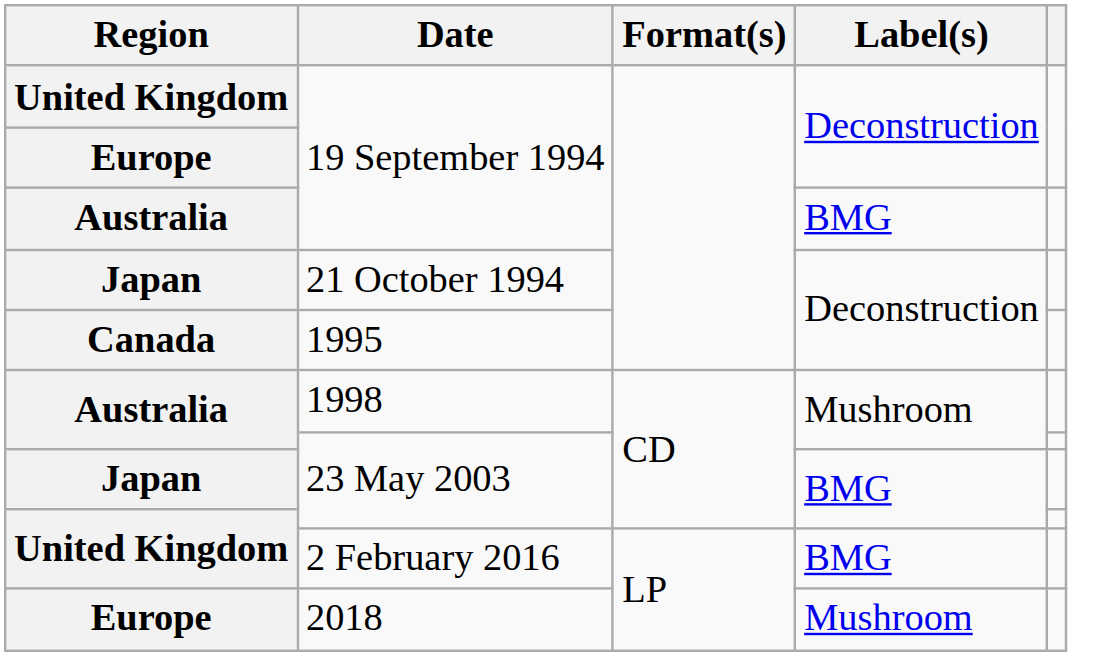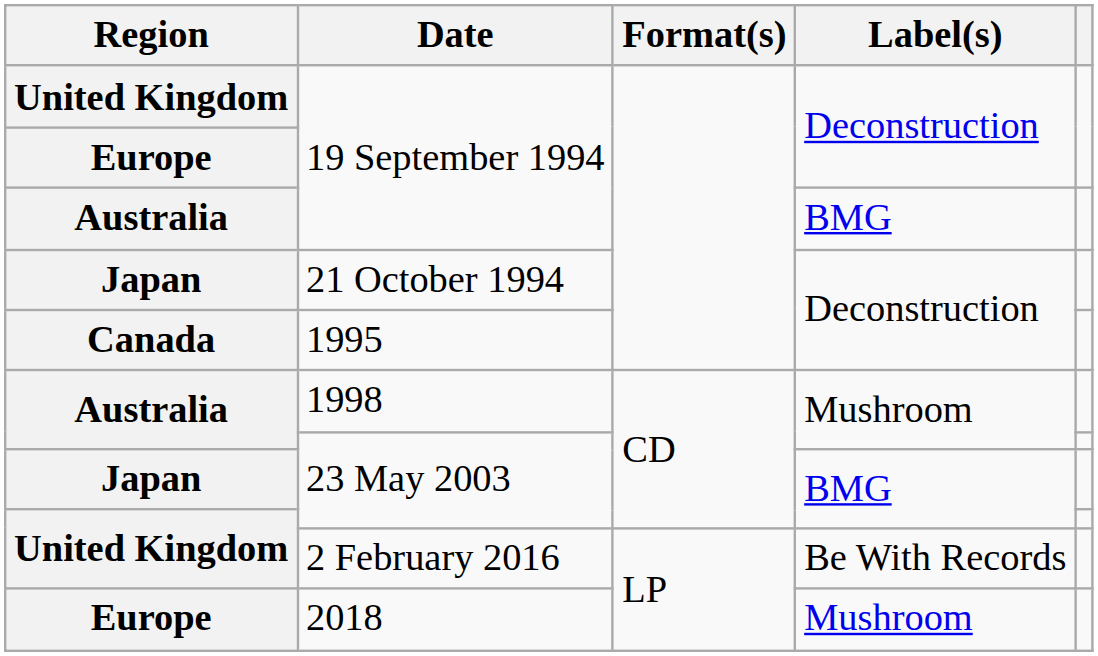2 February 2016 | Label(s): BMG -> Be With Records
